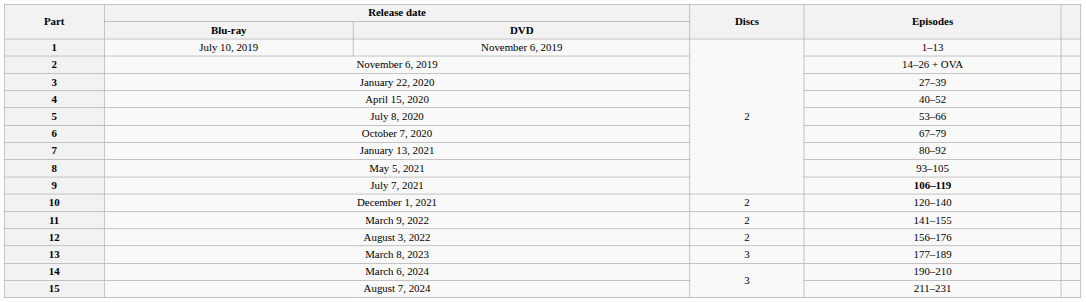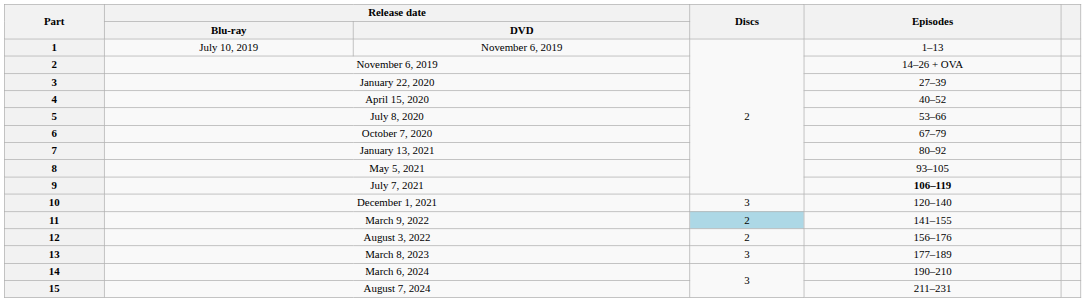December 1, 2021 | Discs: 2 -> 3
March 9, 2022 | Discs: no background -> lightblue background
